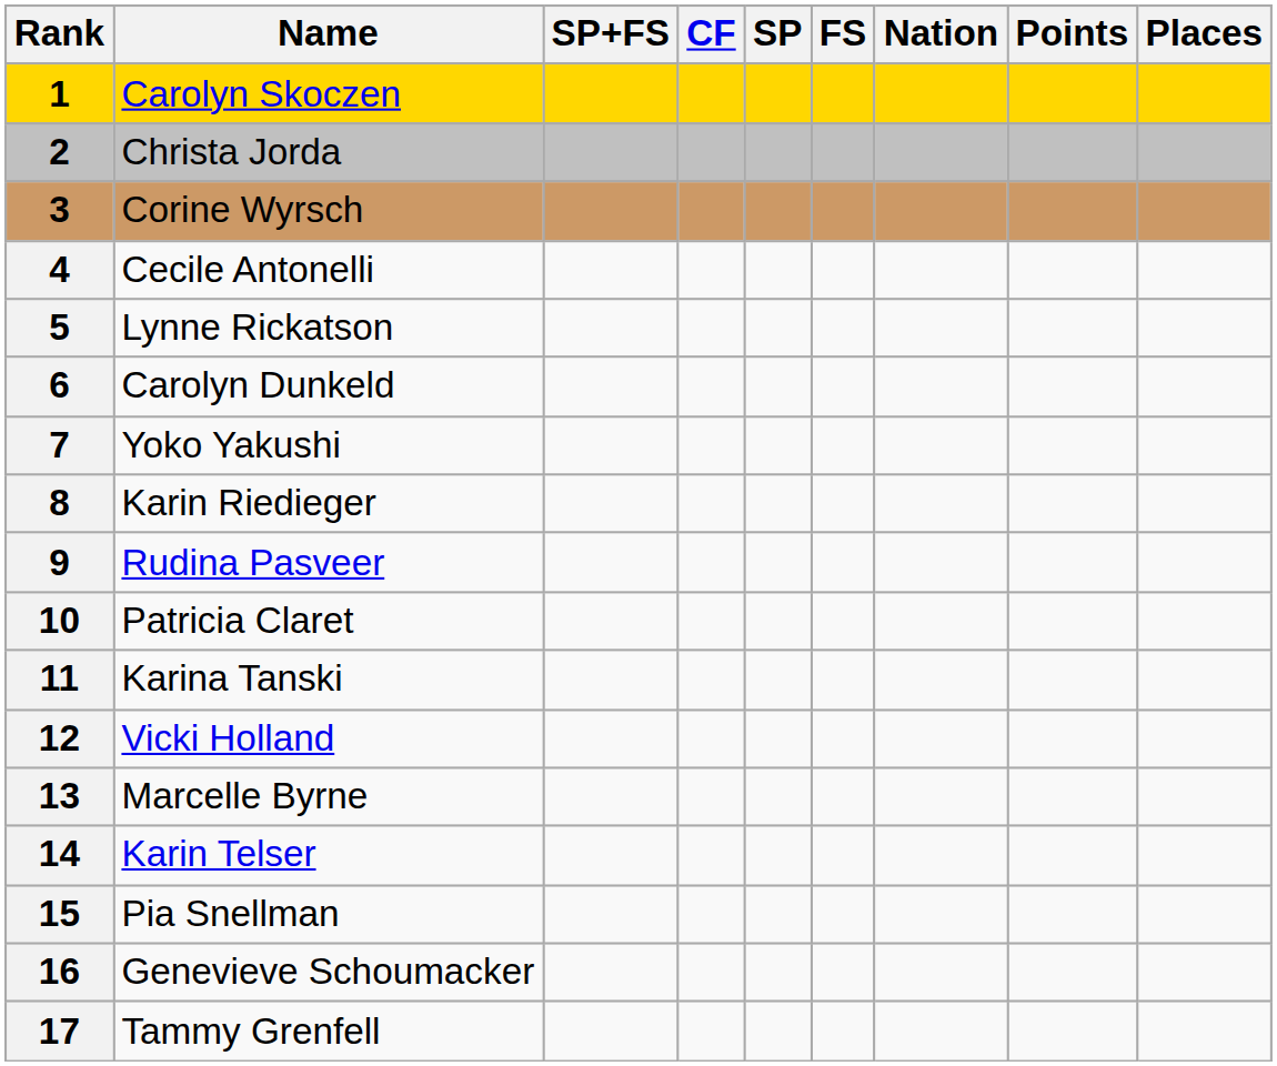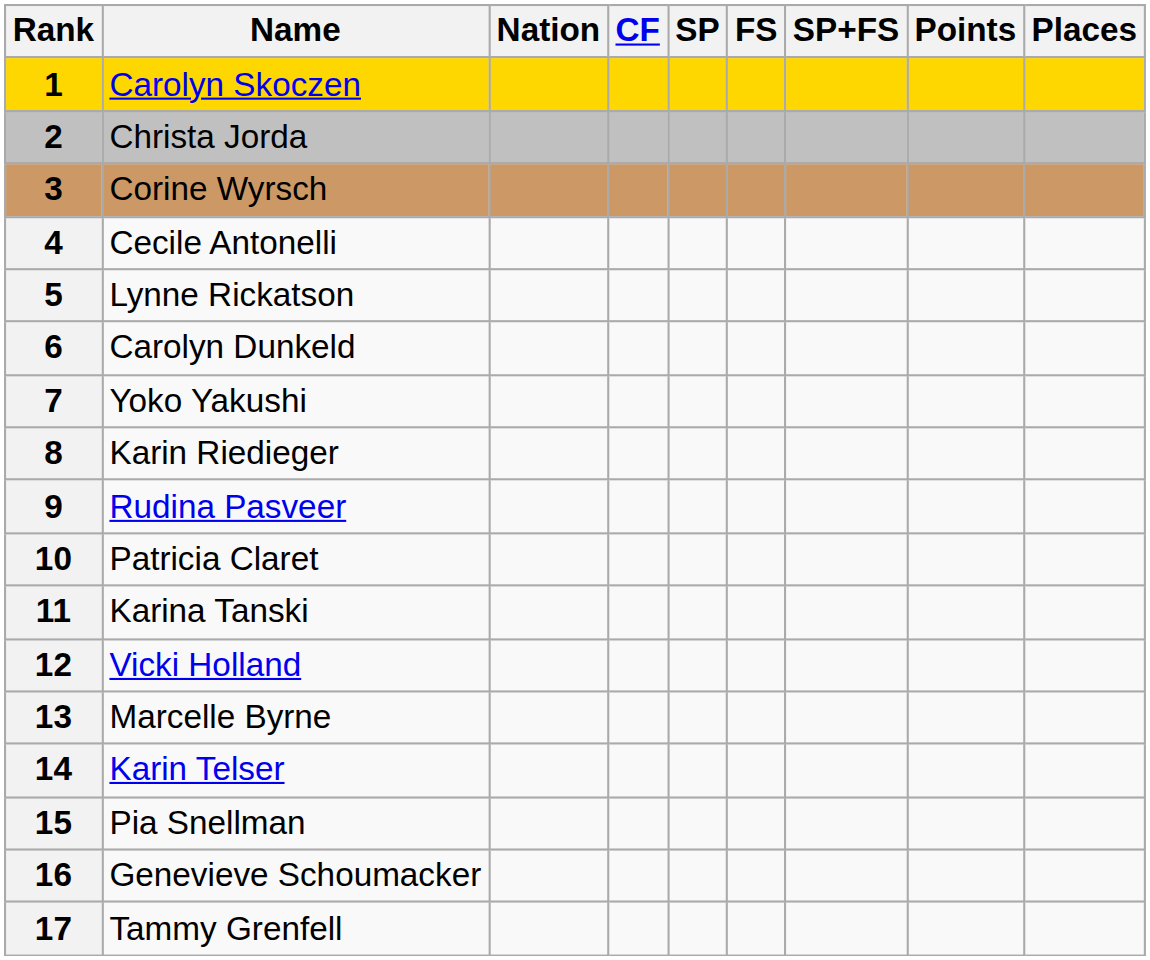columns swapped: Nation <-> SP+FS
